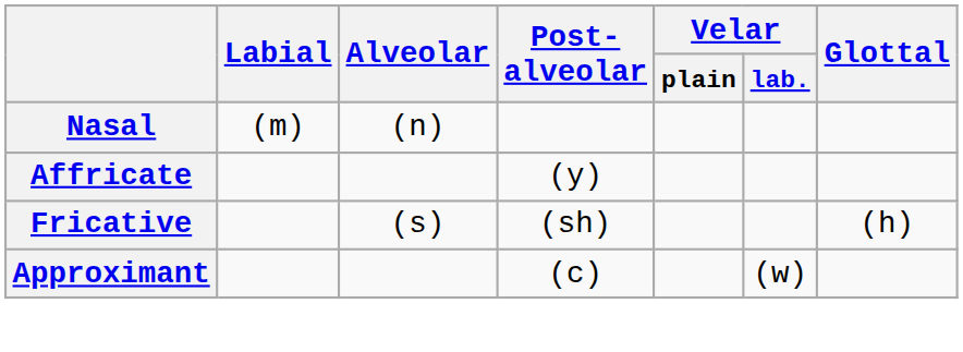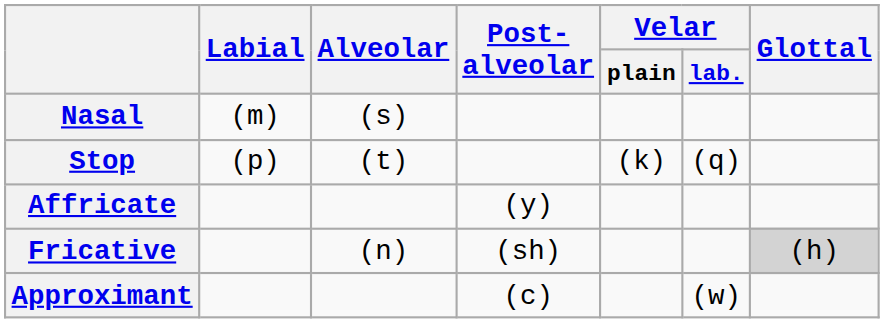Nasal | Alveolar: (n) -> (s)
+ row: Stop | (p) | (t) | (k) | (q)
Fricative | Alveolar: (s) -> (n)
Fricative | Glottal: no background -> lightgrey background
